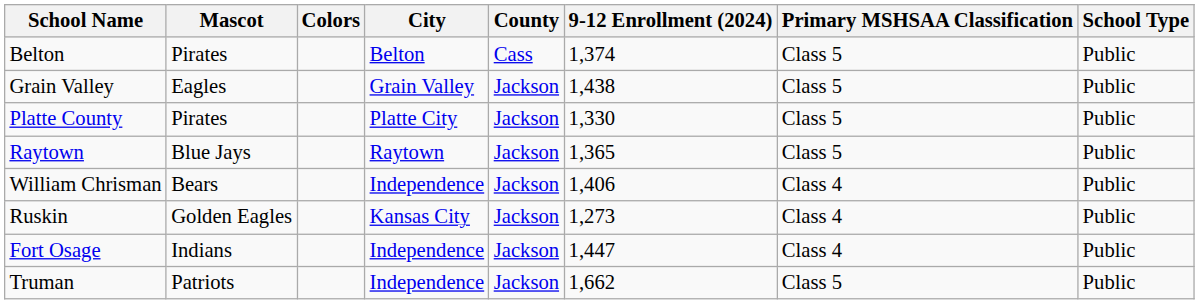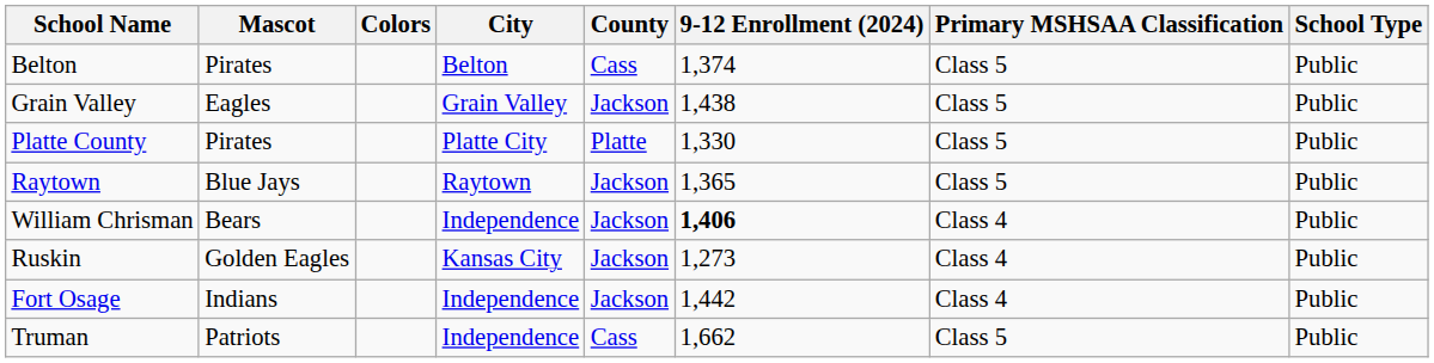Platte County | County: Jackson -> Platte
William Chrisman | 9-12 Enrollment (2024): normal -> bold
Fort Osage | 9-12 Enrollment (2024): 1,447 -> 1,442
Truman | County: Jackson -> Cass
